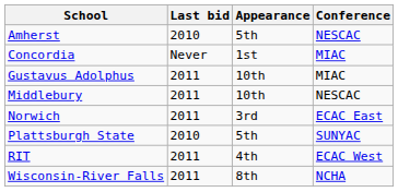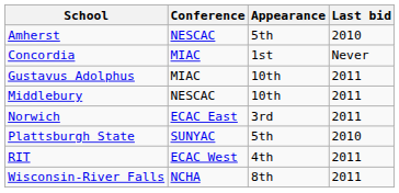columns swapped: Conference <-> Last bid
